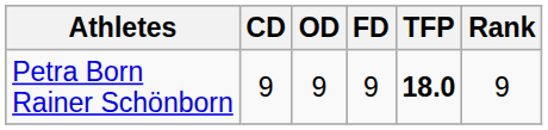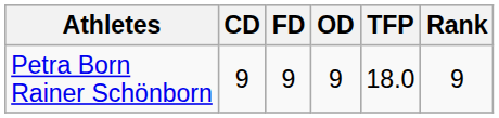columns swapped: OD <-> FD
Petra Born Rainer Schönborn | TFP: bold -> normal
